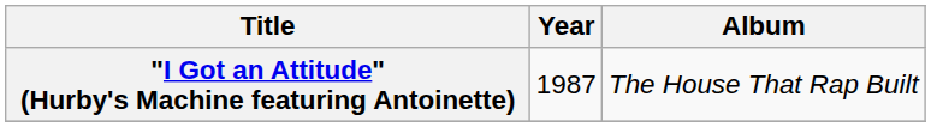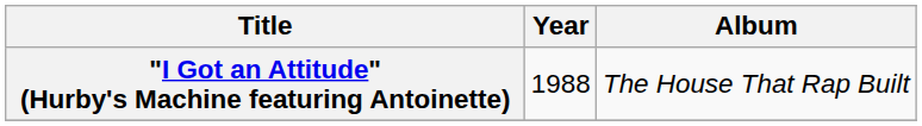"I Got an Attitude" (Hurby's Machine featuring Antoinette) | Year: 1987 -> 1988
